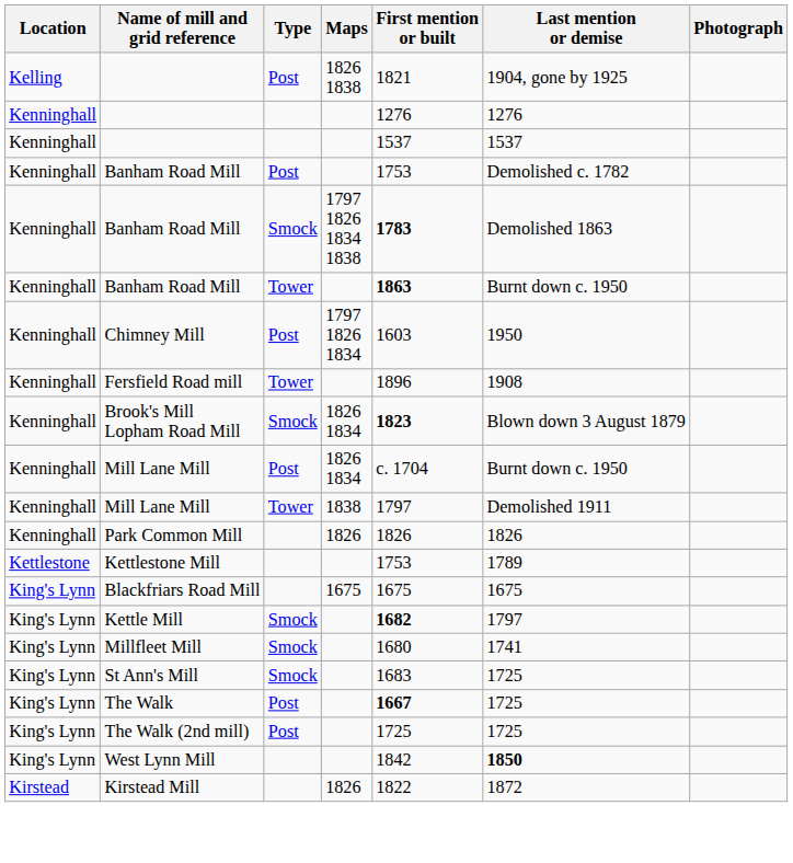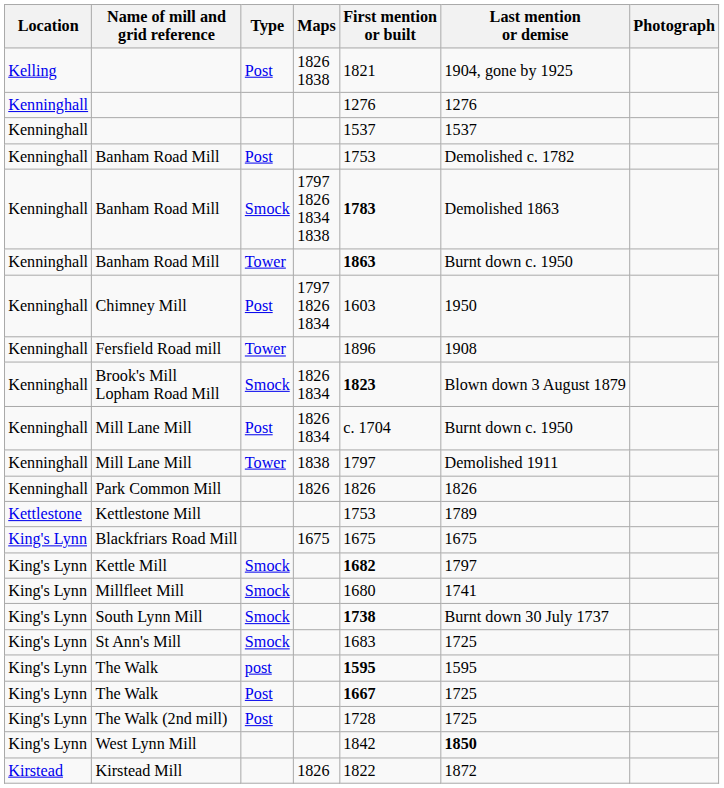+ row: King's Lynn | South Lynn Mill | Smock | 1738 | Burnt down 30 July 1737
+ row: King's Lynn | The Walk | post | 1595 | 1595
The Walk (2nd mill) | First mention or built: 1725 -> 1728
